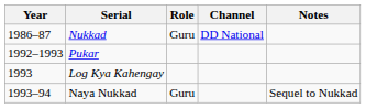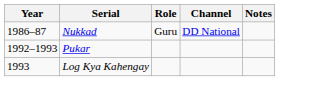- row: 1993–94 | Naya Nukkad | Guru | Sequel to Nukkad
